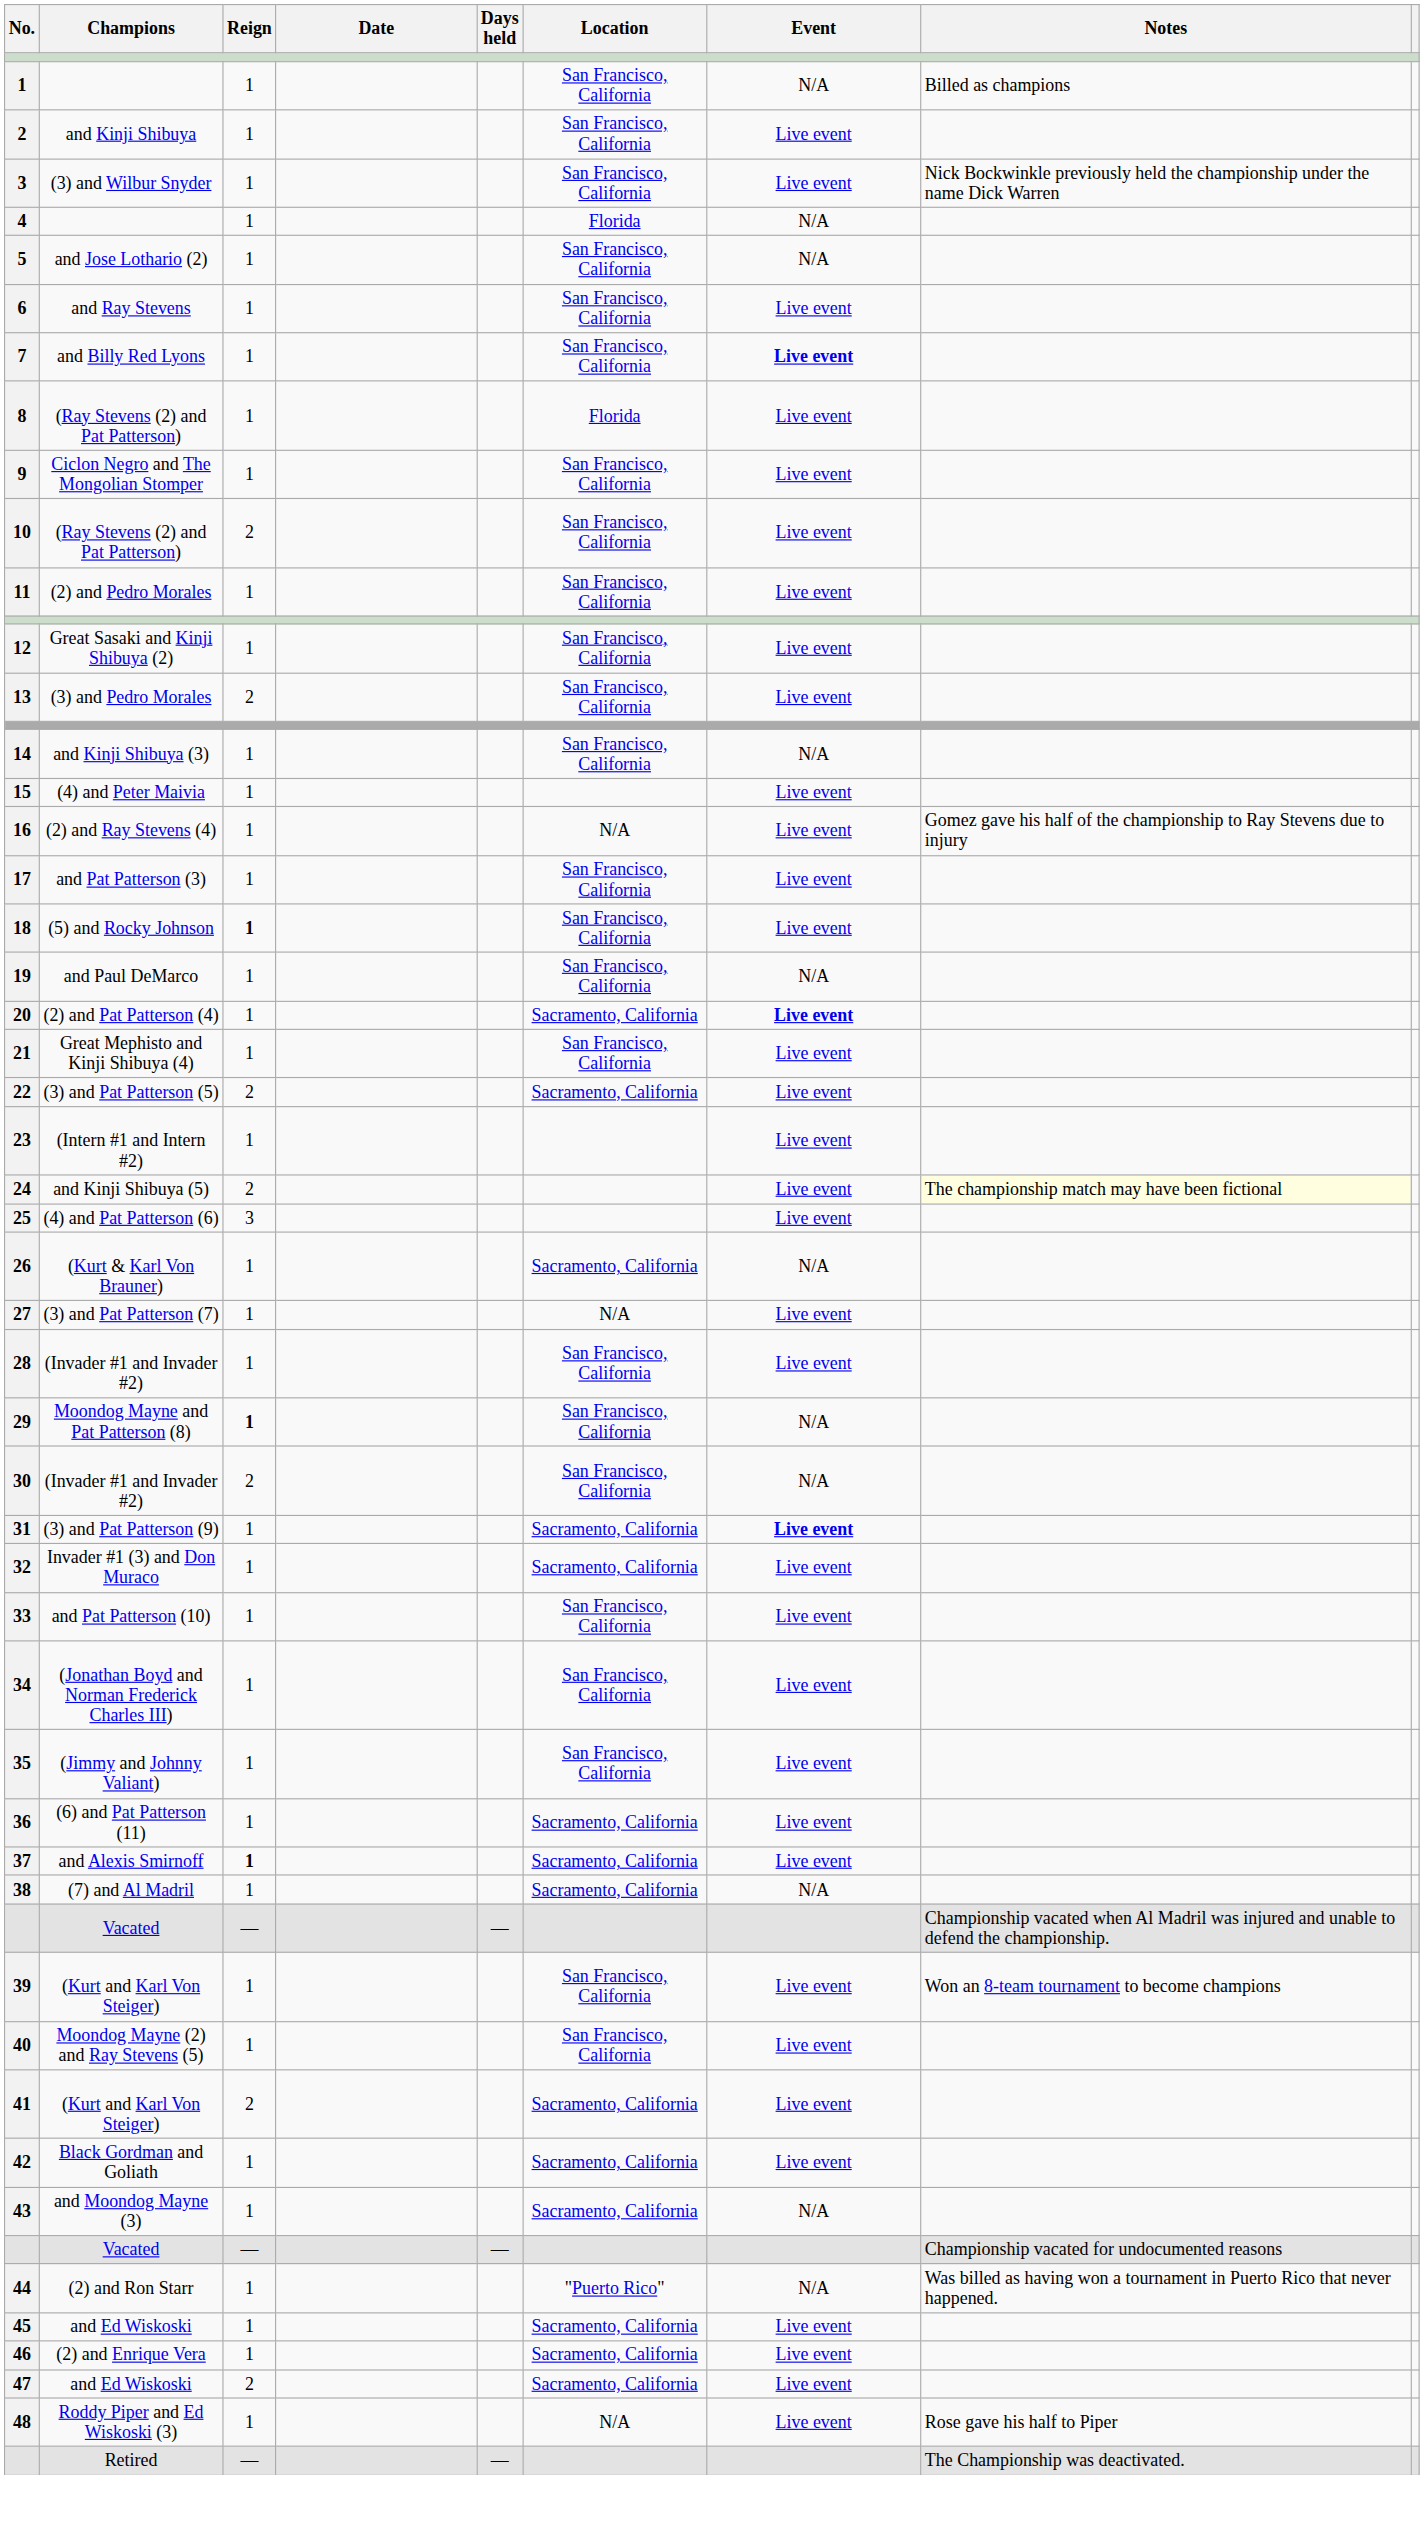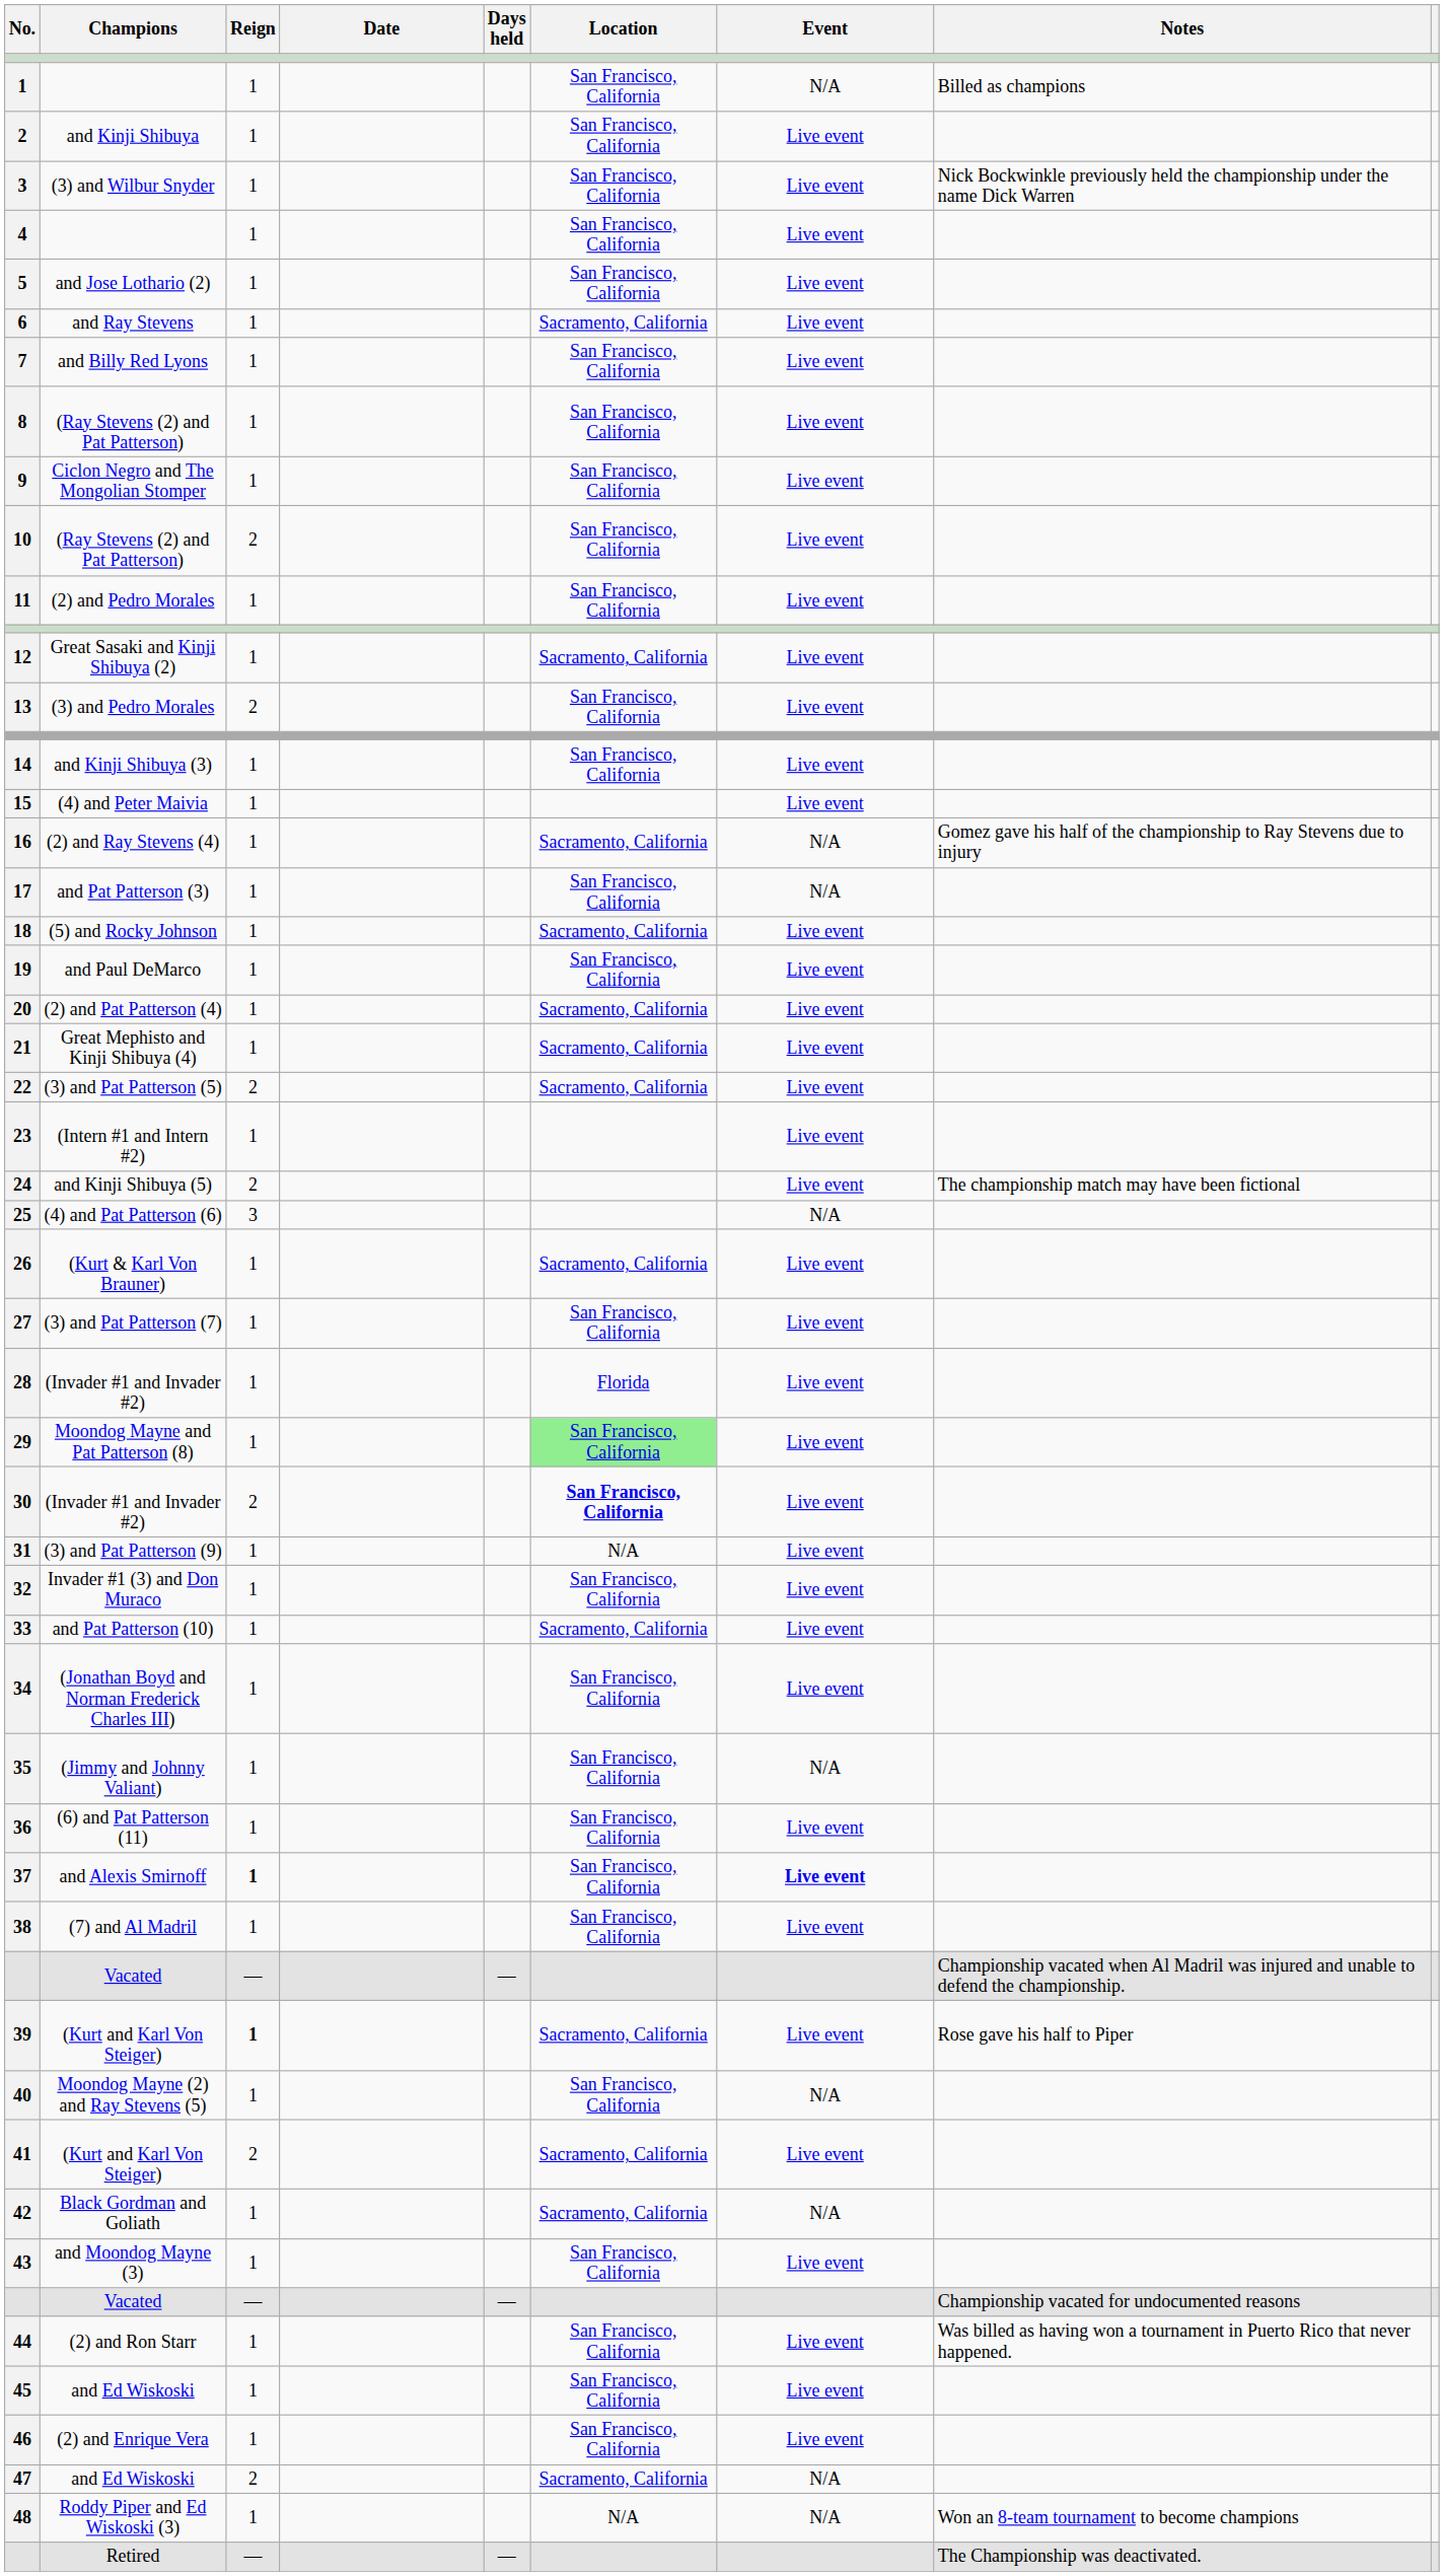4 | Location: Florida -> San Francisco, California
4 | Event: N/A -> Live event
5 | Event: N/A -> Live event
6 | Location: San Francisco, California -> Sacramento, California
7 | Event: bold -> normal
8 | Location: Florida -> San Francisco, California
12 | Location: San Francisco, California -> Sacramento, California
14 | Event: N/A -> Live event
16 | Location: N/A -> Sacramento, California
16 | Event: Live event -> N/A
17 | Event: Live event -> N/A
18 | Reign: bold -> normal
18 | Location: San Francisco, California -> Sacramento, California
19 | Event: N/A -> Live event
20 | Event: bold -> normal
21 | Location: San Francisco, California -> Sacramento, California
24 | Notes: lightyellow background -> no background
25 | Event: Live event -> N/A
26 | Event: N/A -> Live event
27 | Location: N/A -> San Francisco, California
28 | Location: San Francisco, California -> Florida
29 | Reign: bold -> normal
29 | Location: no background -> lightgreen background
29 | Event: N/A -> Live event
30 | Location: normal -> bold
30 | Event: N/A -> Live event
31 | Location: Sacramento, California -> N/A
31 | Event: bold -> normal
32 | Location: Sacramento, California -> San Francisco, California
33 | Location: San Francisco, California -> Sacramento, California
35 | Event: Live event -> N/A
36 | Location: Sacramento, California -> San Francisco, California
37 | Location: Sacramento, California -> San Francisco, California
37 | Event: normal -> bold
38 | Location: Sacramento, California -> San Francisco, California
38 | Event: N/A -> Live event
39 | Reign: normal -> bold
39 | Location: San Francisco, California -> Sacramento, California
39 | Notes: Won an 8-team tournament to become champions -> Rose gave his half to Piper
40 | Event: Live event -> N/A
42 | Event: Live event -> N/A
43 | Location: Sacramento, California -> San Francisco, California
43 | Event: N/A -> Live event
44 | Location: "Puerto Rico" -> San Francisco, California
44 | Event: N/A -> Live event
45 | Location: Sacramento, California -> San Francisco, California
46 | Location: Sacramento, California -> San Francisco, California
47 | Event: Live event -> N/A
48 | Event: Live event -> N/A
48 | Notes: Rose gave his half to Piper -> Won an 8-team tournament to become champions
